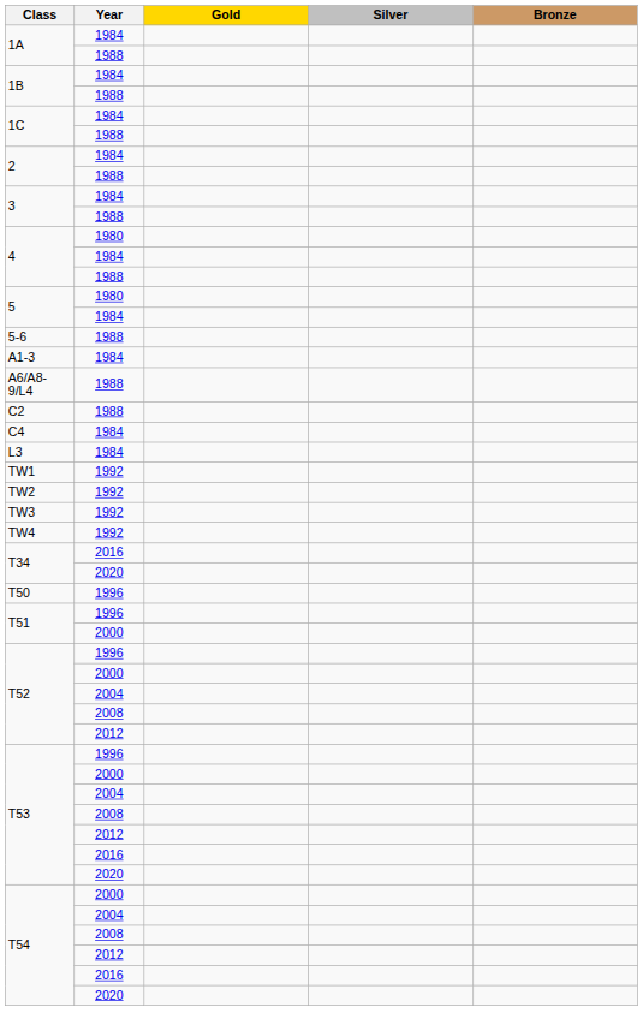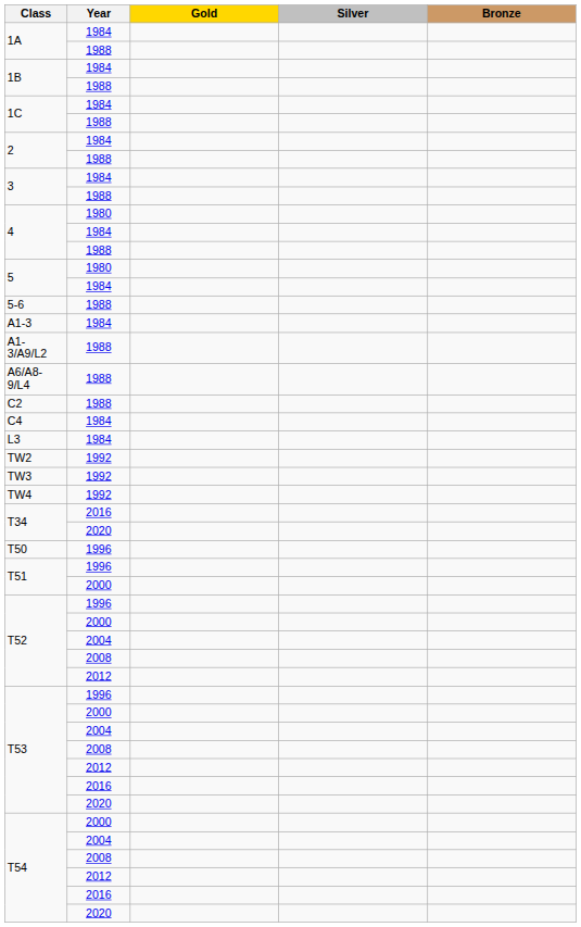+ row: A1-3/A9/L2 | 1988
- row: TW1 | 1992
